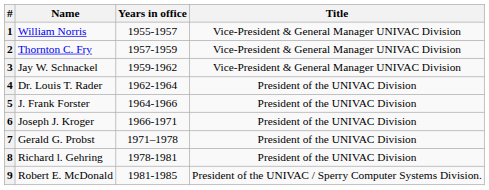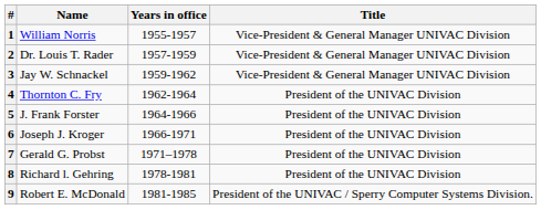2 | Name: Thornton C. Fry -> Dr. Louis T. Rader
4 | Name: Dr. Louis T. Rader -> Thornton C. Fry
